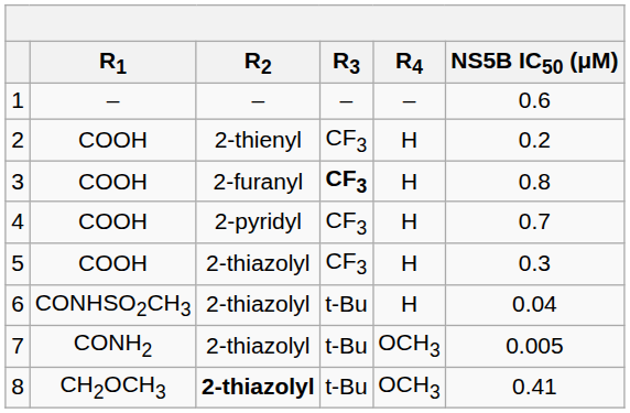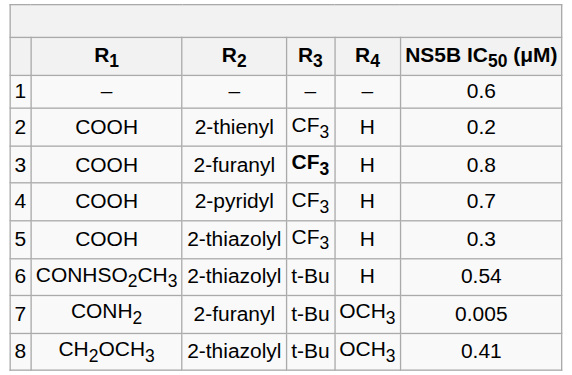6 | NS5B IC50 (μM): 0.04 -> 0.54
7 | R2: 2-thiazolyl -> 2-furanyl
8 | R2: bold -> normal
